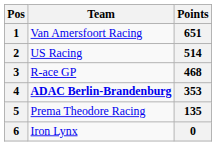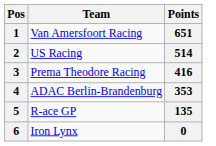3 | Team: R-ace GP -> Prema Theodore Racing
3 | Points: 468 -> 416
4 | Team: bold -> normal
5 | Team: Prema Theodore Racing -> R-ace GP
